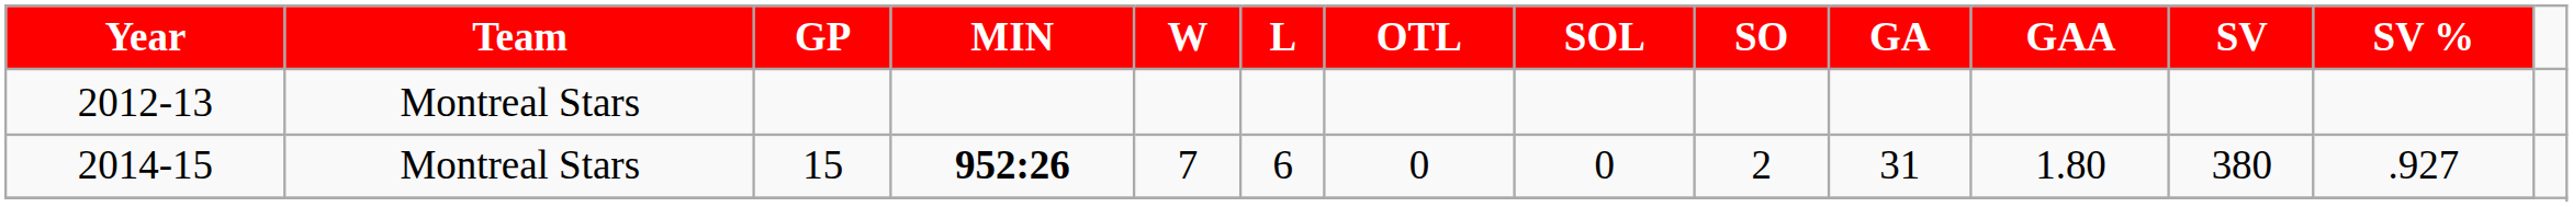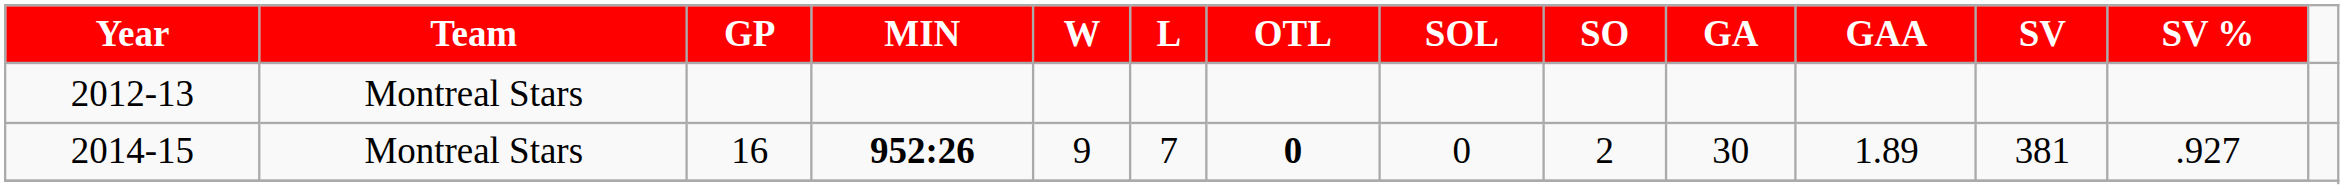2014-15 | GP: 15 -> 16
2014-15 | W: 7 -> 9
2014-15 | L: 6 -> 7
2014-15 | OTL: normal -> bold
2014-15 | GA: 31 -> 30
2014-15 | GAA: 1.80 -> 1.89
2014-15 | SV: 380 -> 381
